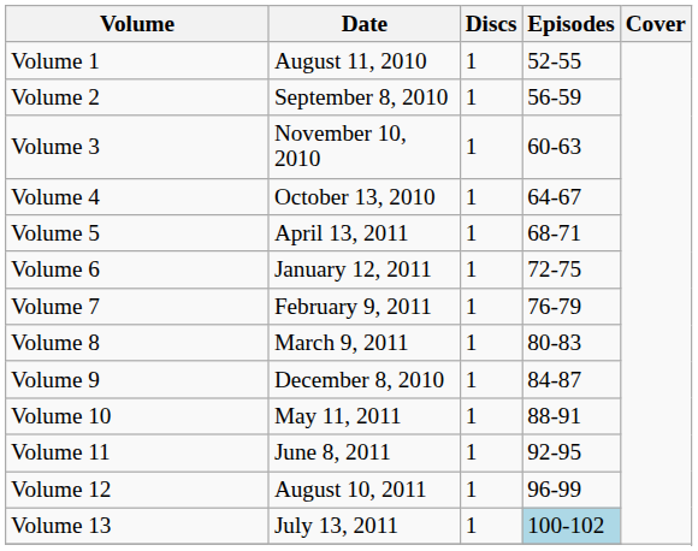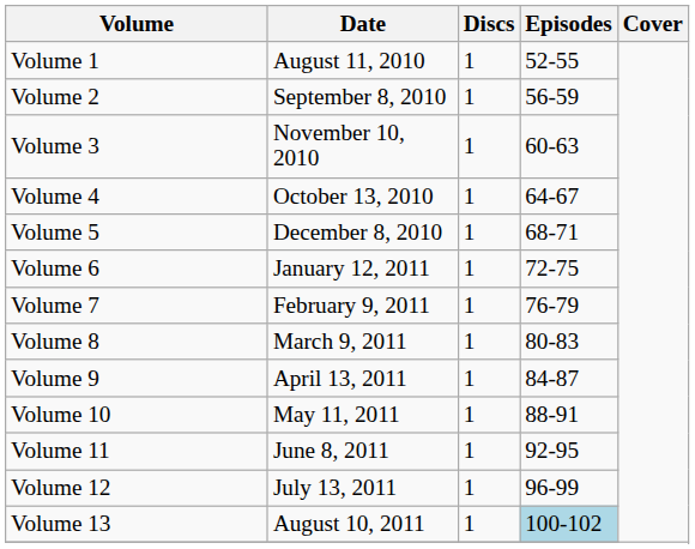Volume 5 | Date: April 13, 2011 -> December 8, 2010
Volume 9 | Date: December 8, 2010 -> April 13, 2011
Volume 12 | Date: August 10, 2011 -> July 13, 2011
Volume 13 | Date: July 13, 2011 -> August 10, 2011
